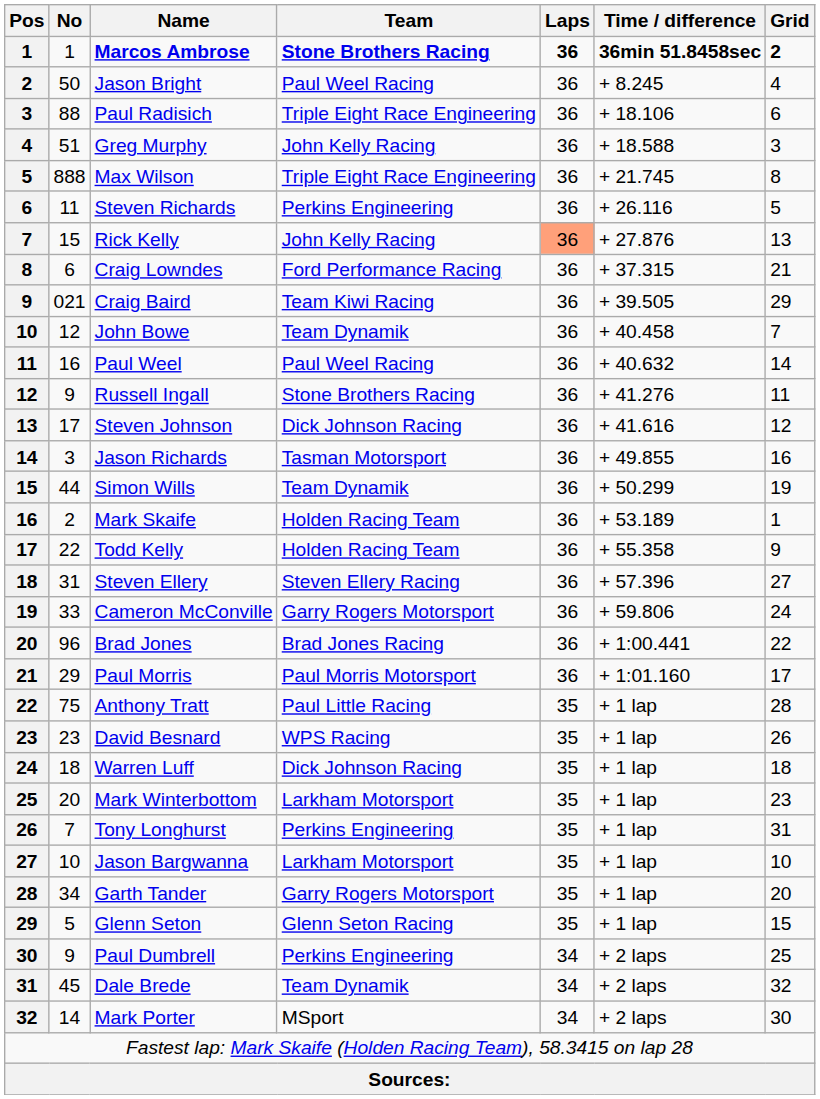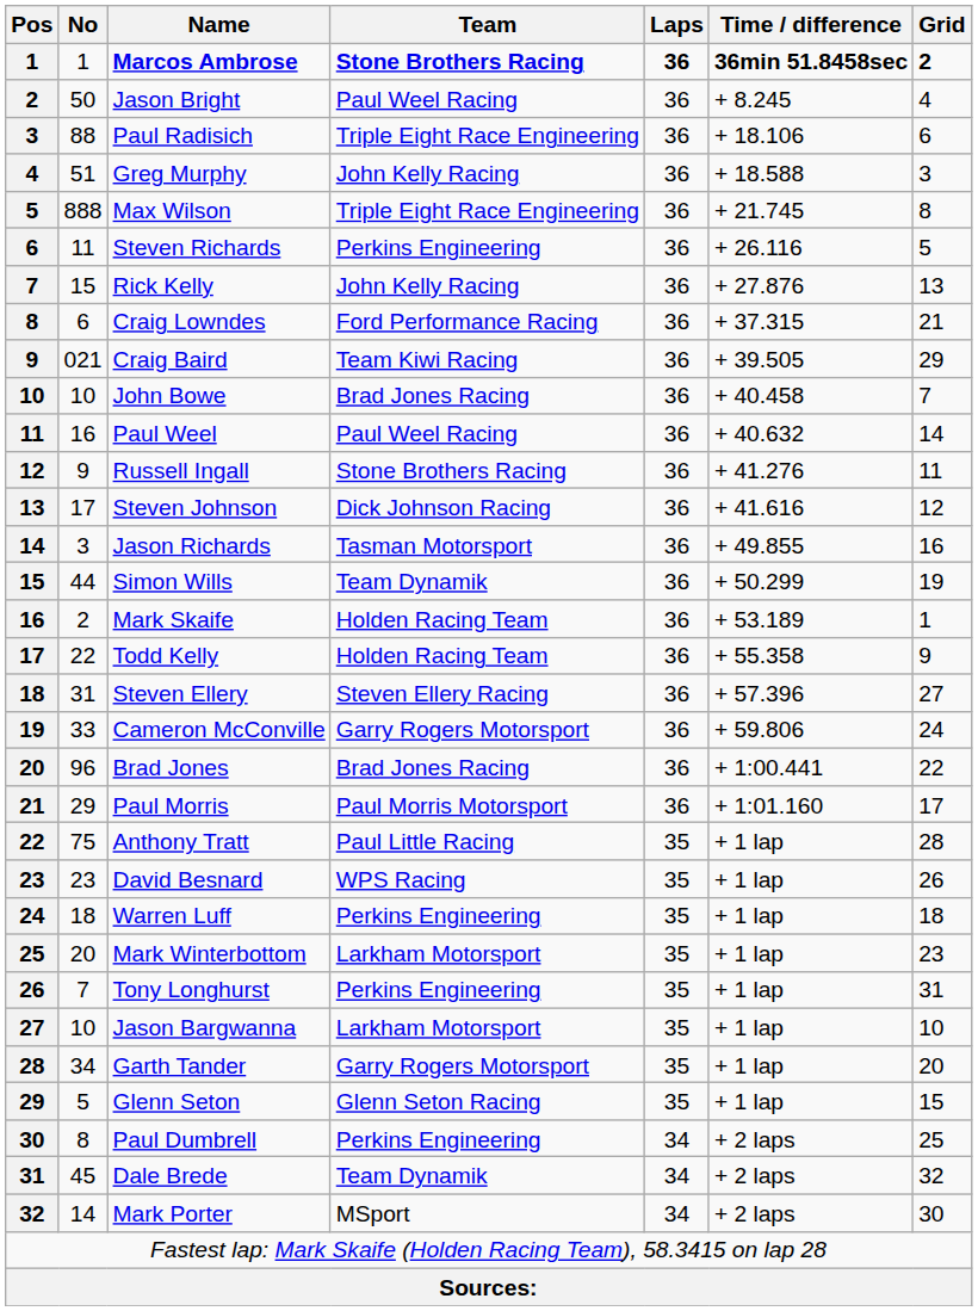Rick Kelly | Laps: lightsalmon background -> no background
John Bowe | No: 12 -> 10
John Bowe | Team: Team Dynamik -> Brad Jones Racing
Warren Luff | Team: Dick Johnson Racing -> Perkins Engineering
Paul Dumbrell | No: 9 -> 8
